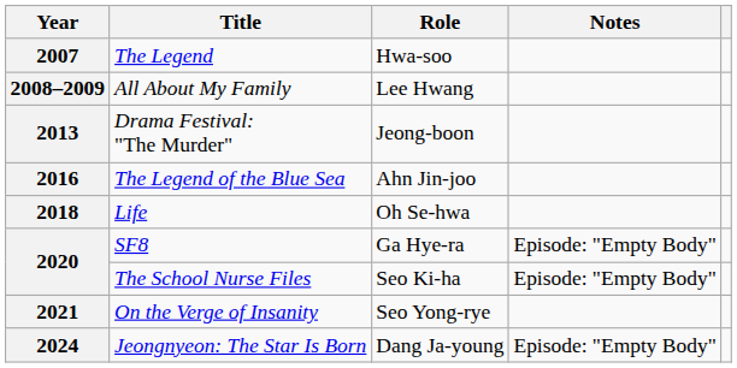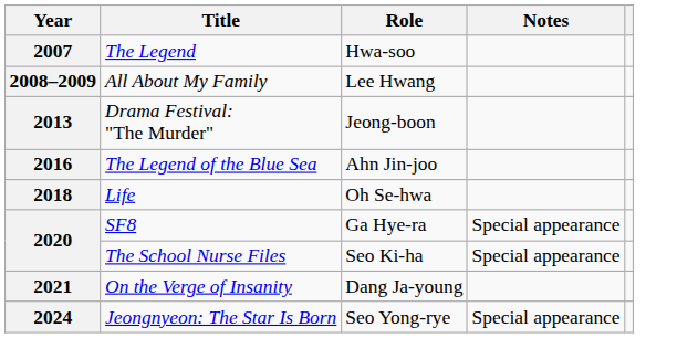SF8 | Notes: Episode: "Empty Body" -> Special appearance
The School Nurse Files | Notes: Episode: "Empty Body" -> Special appearance
On the Verge of Insanity | Role: Seo Yong-rye -> Dang Ja-young
Jeongnyeon: The Star Is Born | Role: Dang Ja-young -> Seo Yong-rye
Jeongnyeon: The Star Is Born | Notes: Episode: "Empty Body" -> Special appearance
